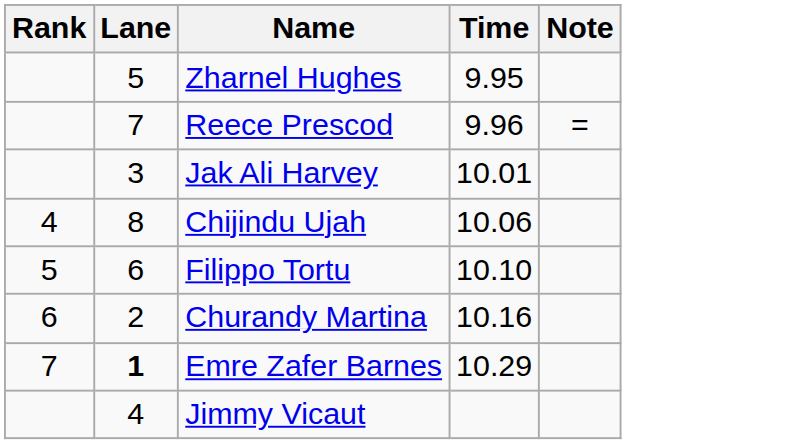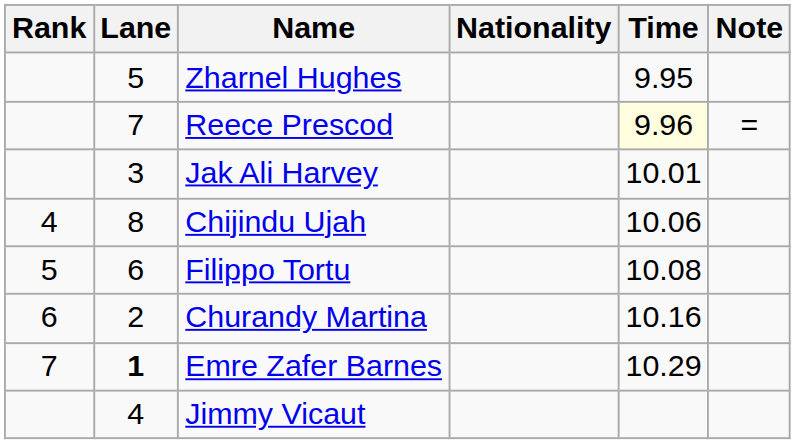+ column: Nationality
Reece Prescod | Time: no background -> lightyellow background
Filippo Tortu | Time: 10.10 -> 10.08
